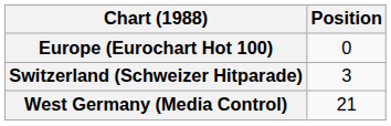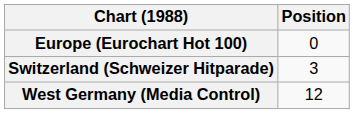West Germany (Media Control) | Position: 21 -> 12
